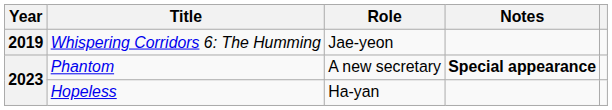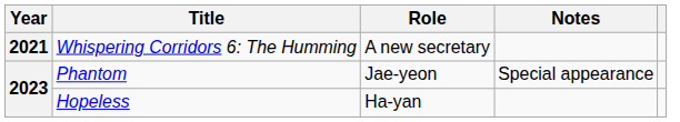Whispering Corridors 6: The Humming | Year: 2019 -> 2021
Whispering Corridors 6: The Humming | Role: Jae-yeon -> A new secretary
Phantom | Role: A new secretary -> Jae-yeon
Phantom | Notes: bold -> normal
